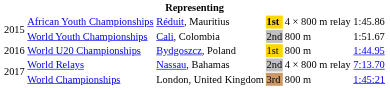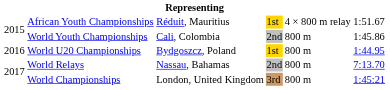African Youth Championships | column 4: bold -> normal
African Youth Championships | column 6: 1:45.86 -> 1:51.67
World Youth Championships | column 6: 1:51.67 -> 1:45.86
World Relays | column 5: 4 × 800 m relay -> 800 m
